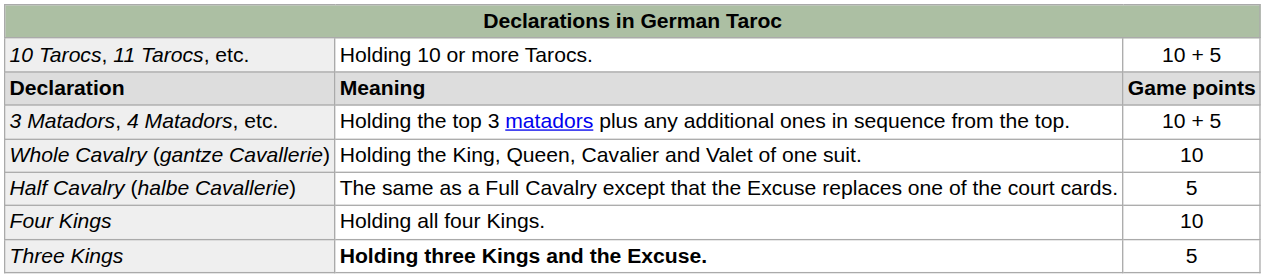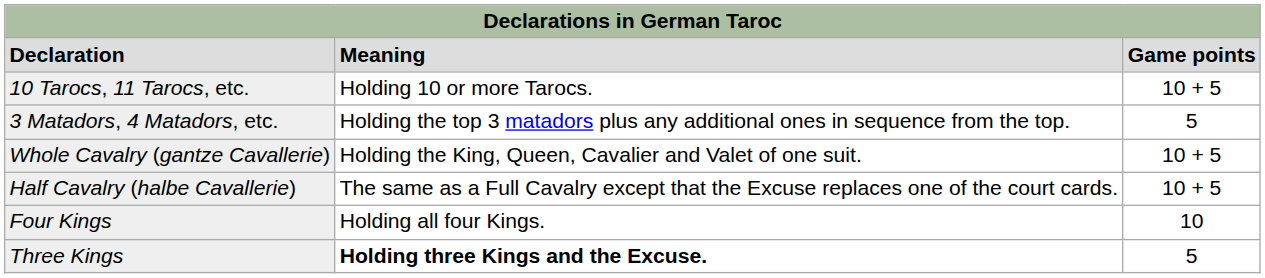rows swapped: Declaration <-> 10 Tarocs, 11 Tarocs, etc.
3 Matadors, 4 Matadors, etc. | column 3: 10 + 5 -> 5
Whole Cavalry (gantze Cavallerie) | column 3: 10 -> 10 + 5
Half Cavalry (halbe Cavallerie) | column 3: 5 -> 10 + 5
